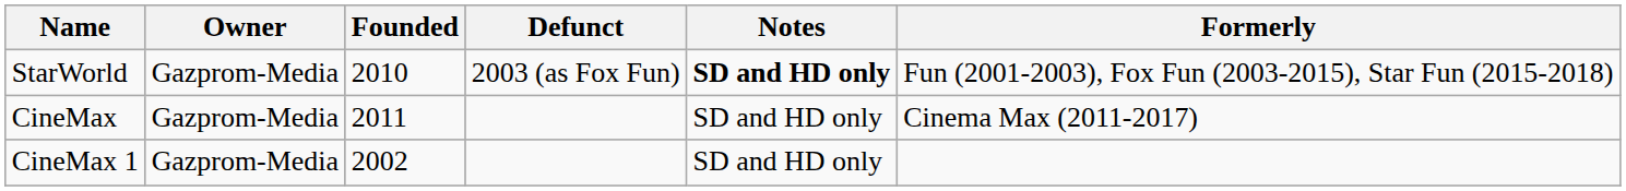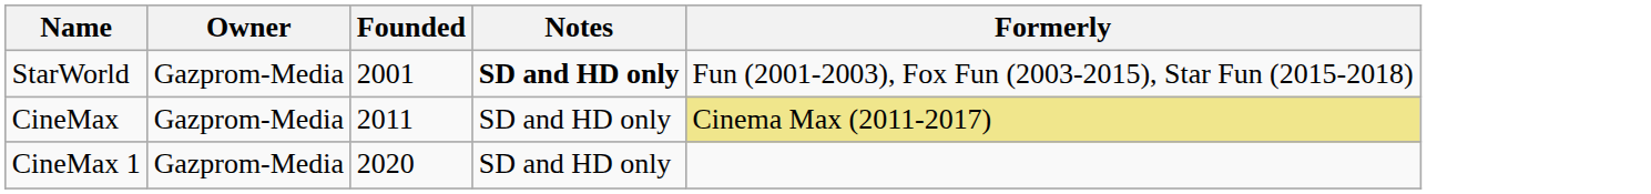- column: Defunct | 2003 (as Fox Fun)
StarWorld | Founded: 2010 -> 2001
CineMax | Formerly: no background -> khaki background
CineMax 1 | Founded: 2002 -> 2020
